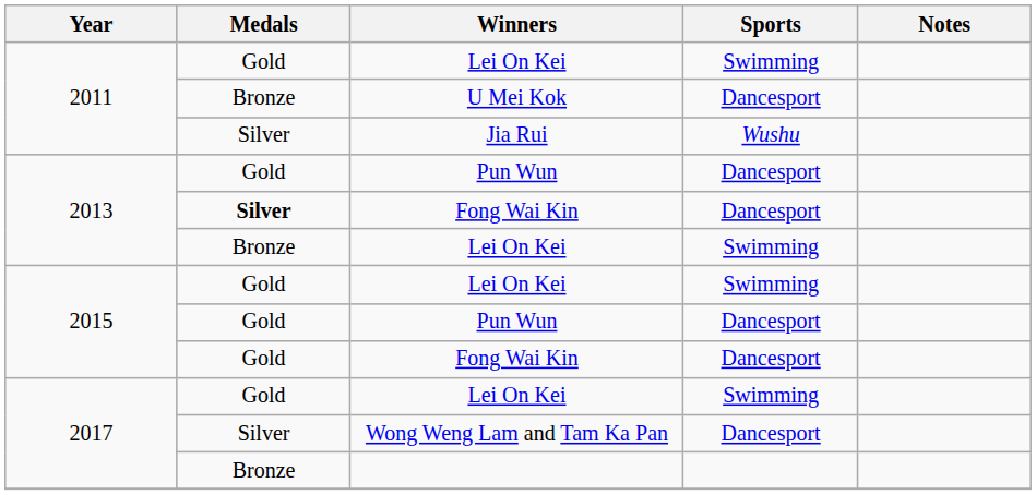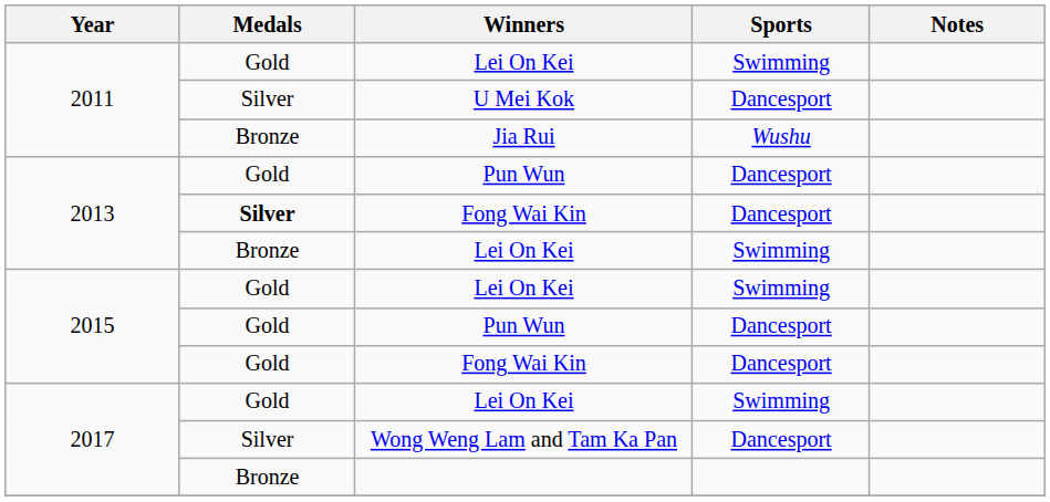U Mei Kok | Medals: Bronze -> Silver
Jia Rui | Medals: Silver -> Bronze
